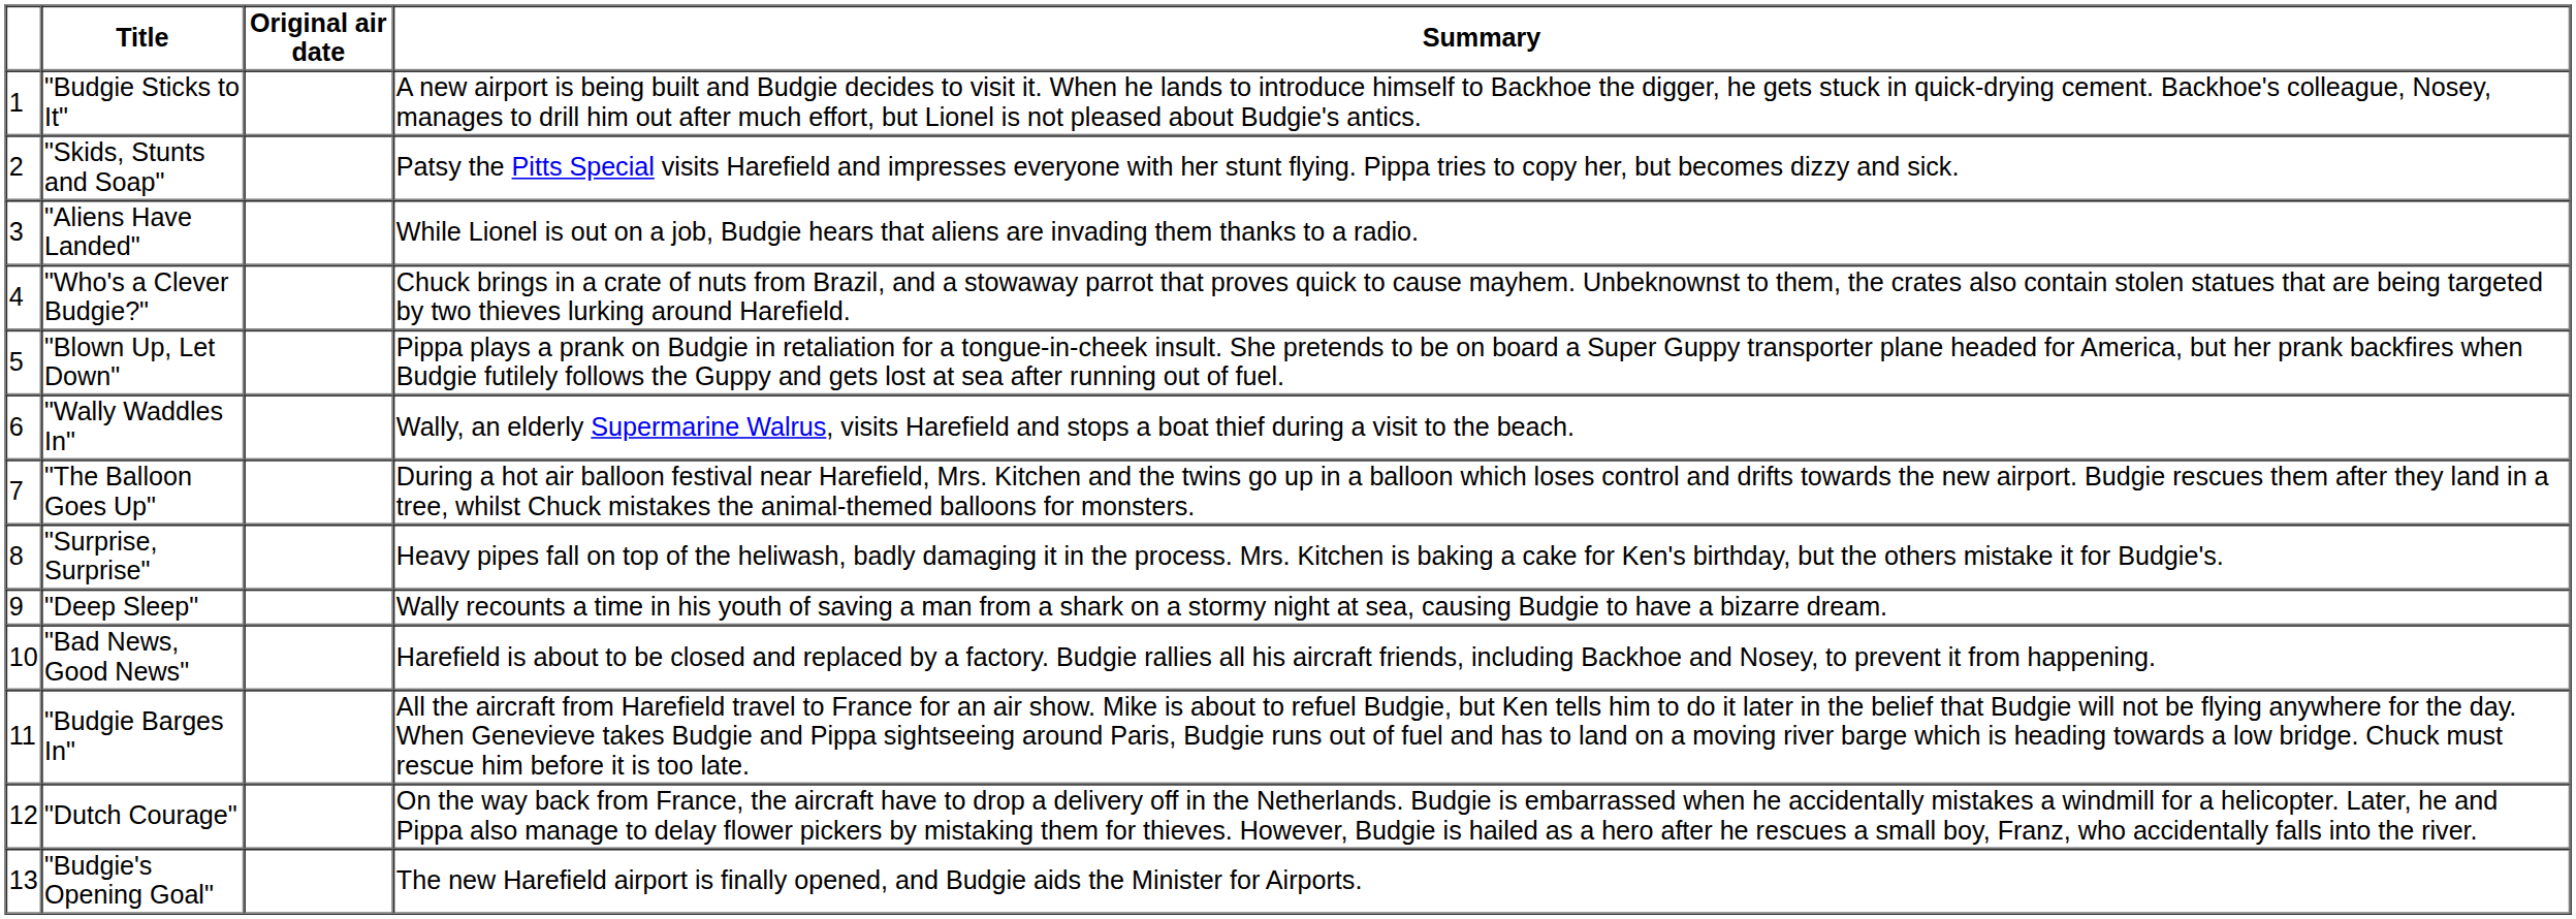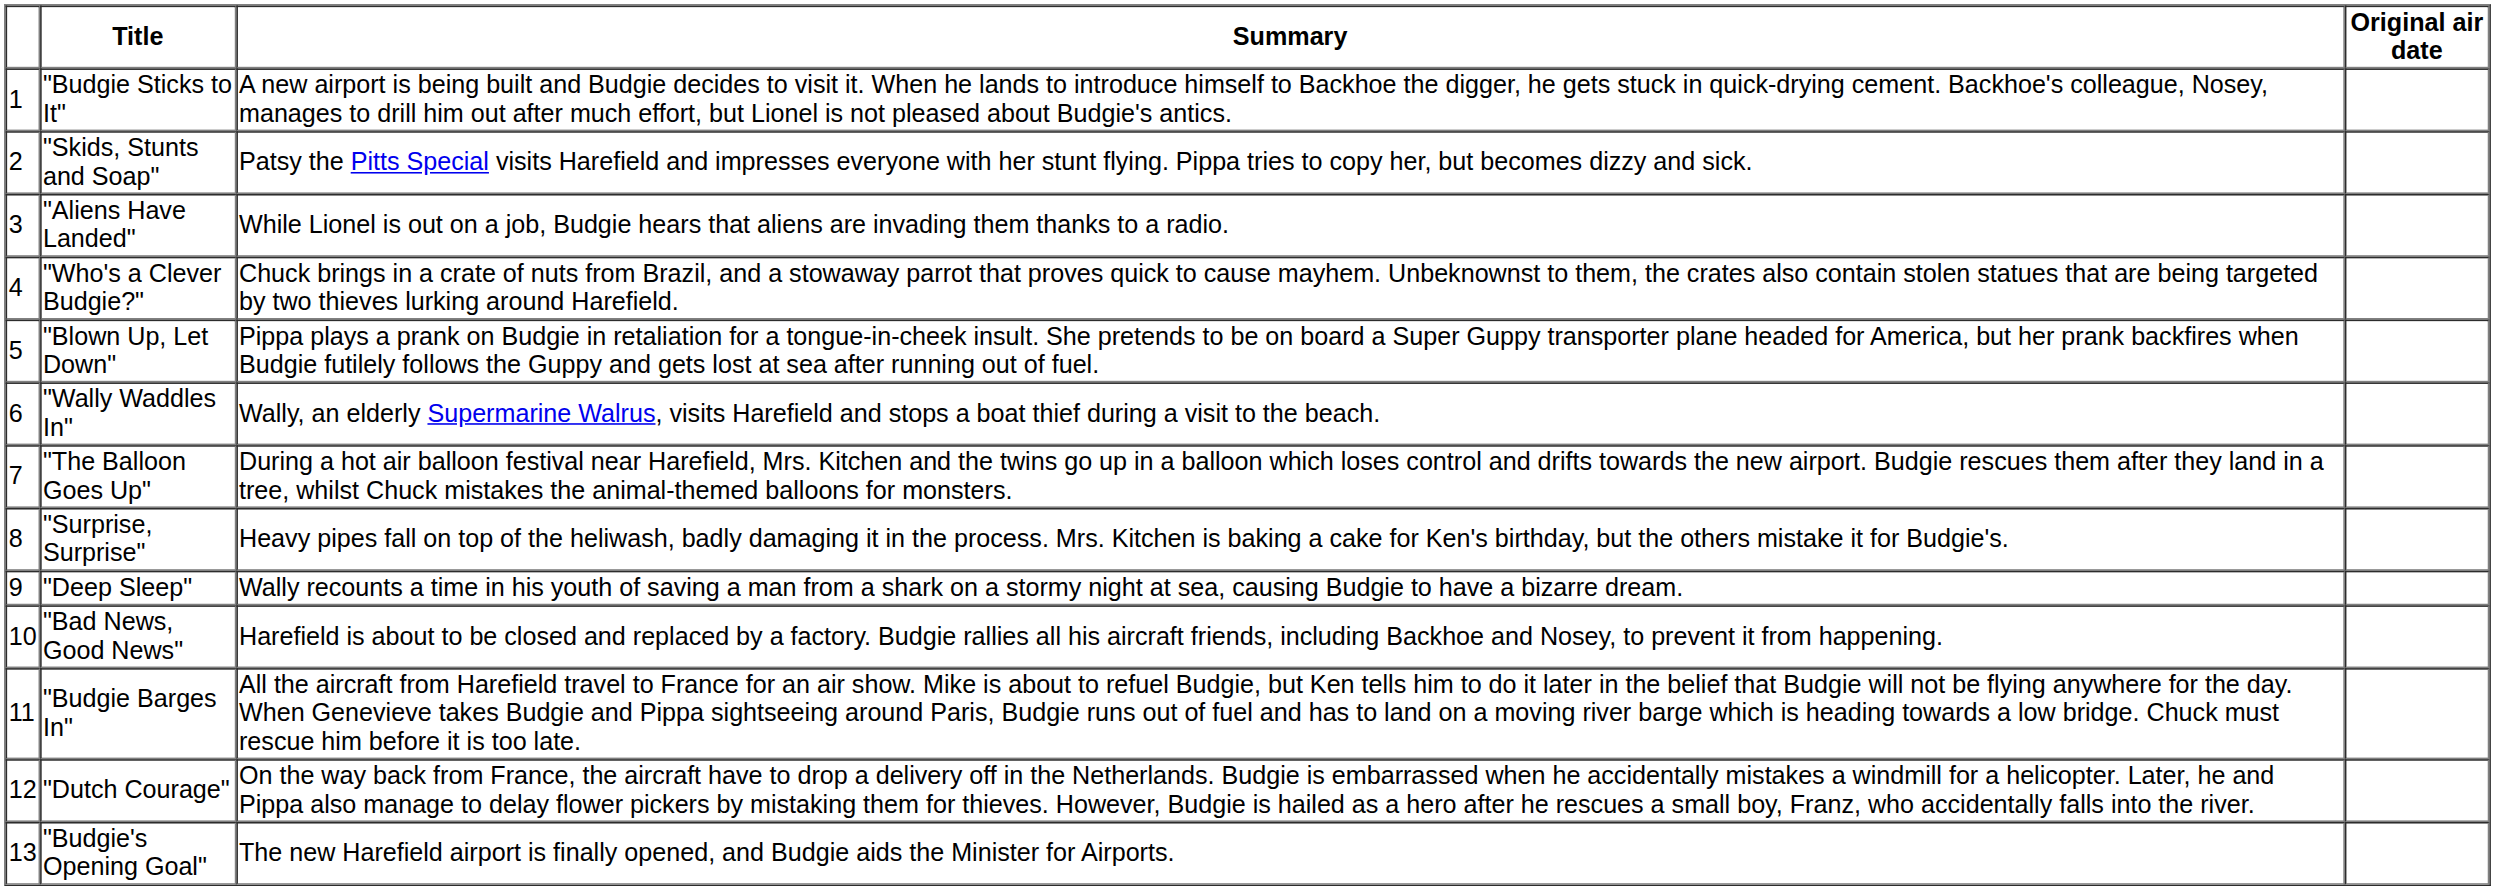columns swapped: Summary <-> Original air date
